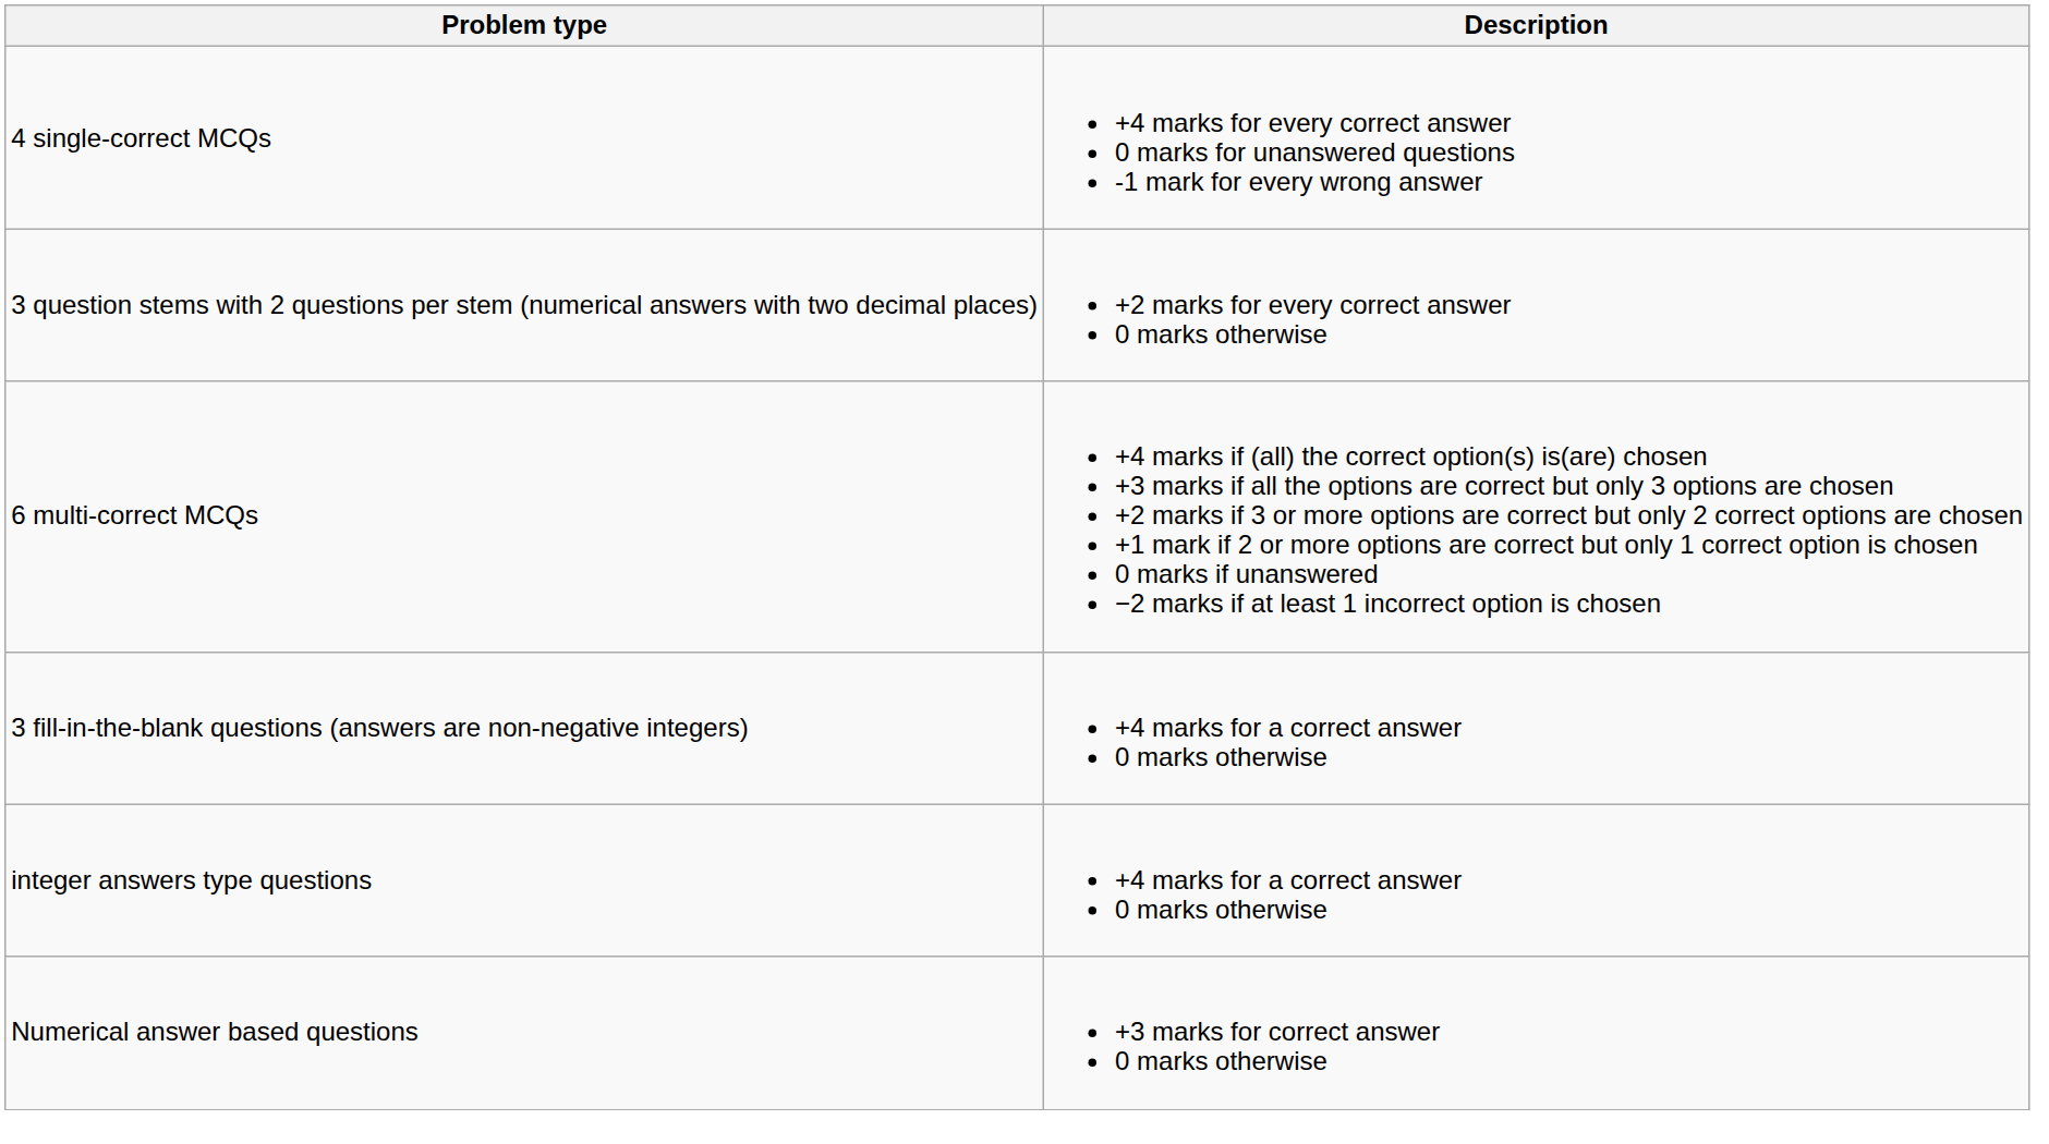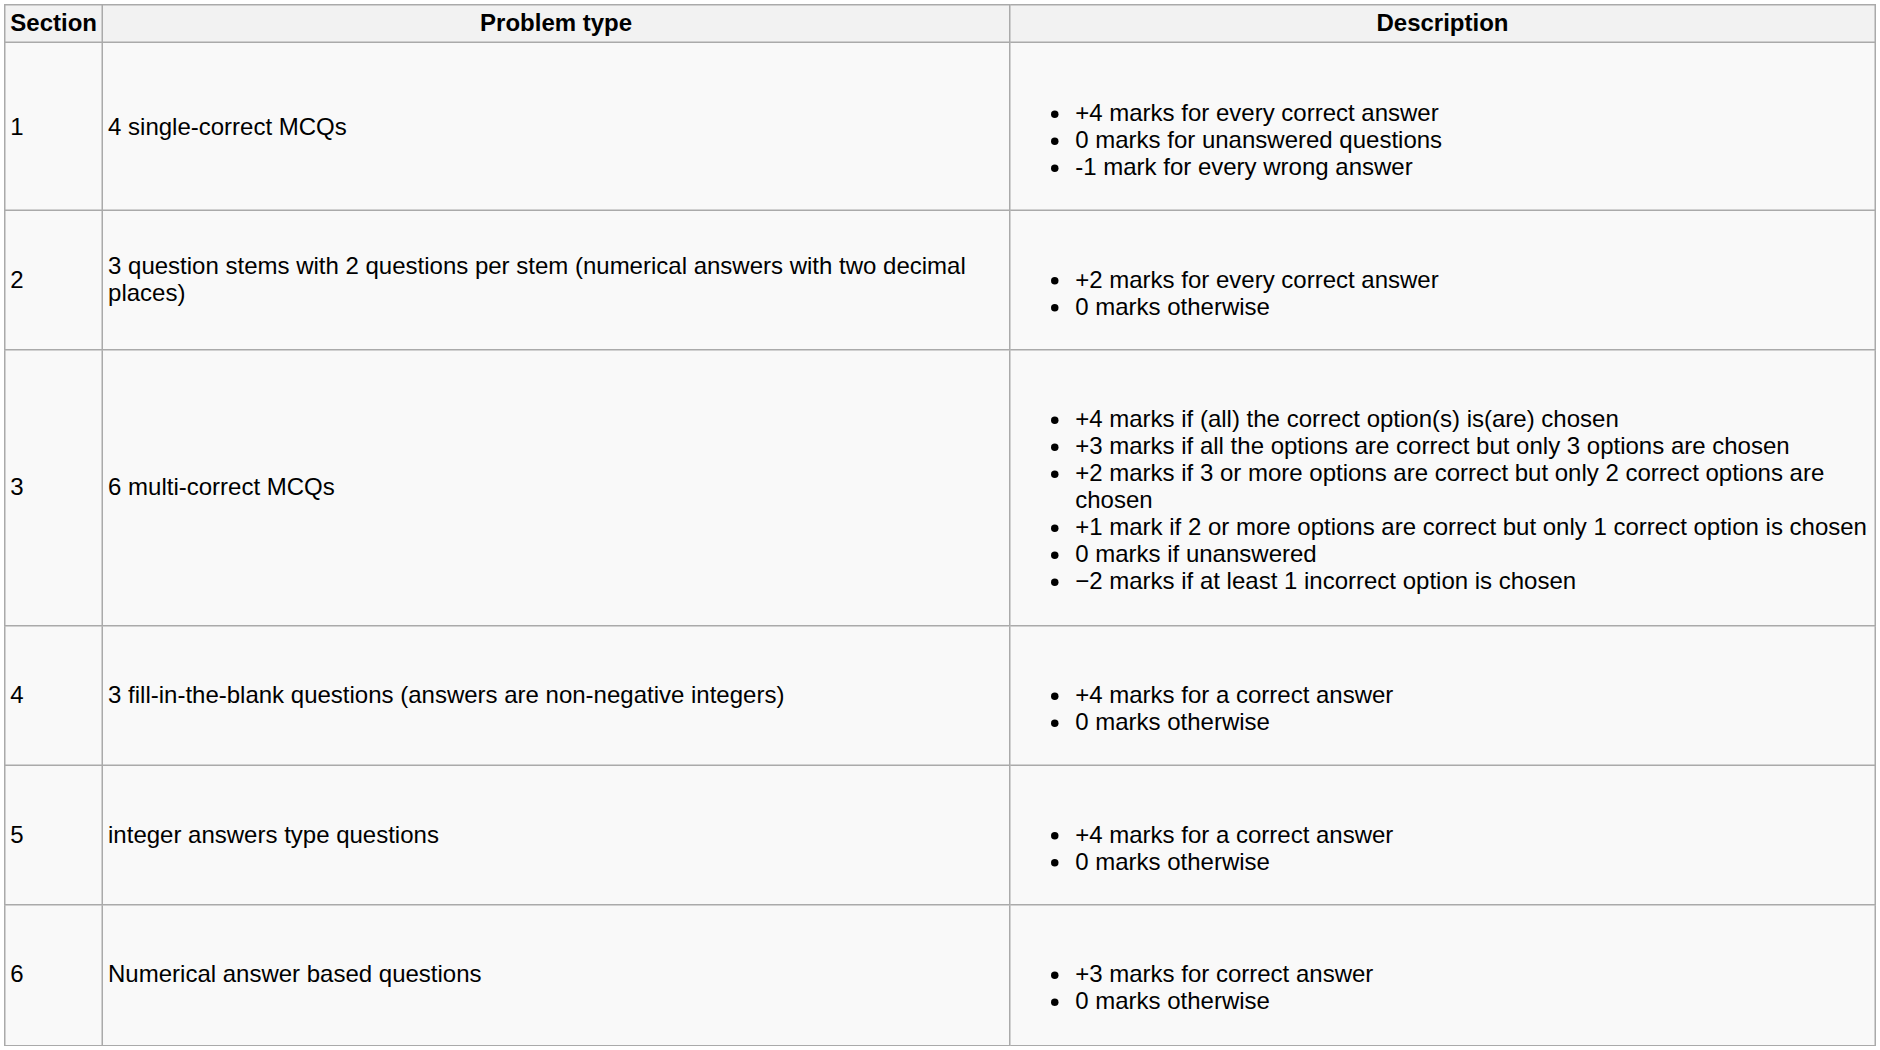+ column: Section | 1 | 2 | 3 | 4 | 5 | 6
